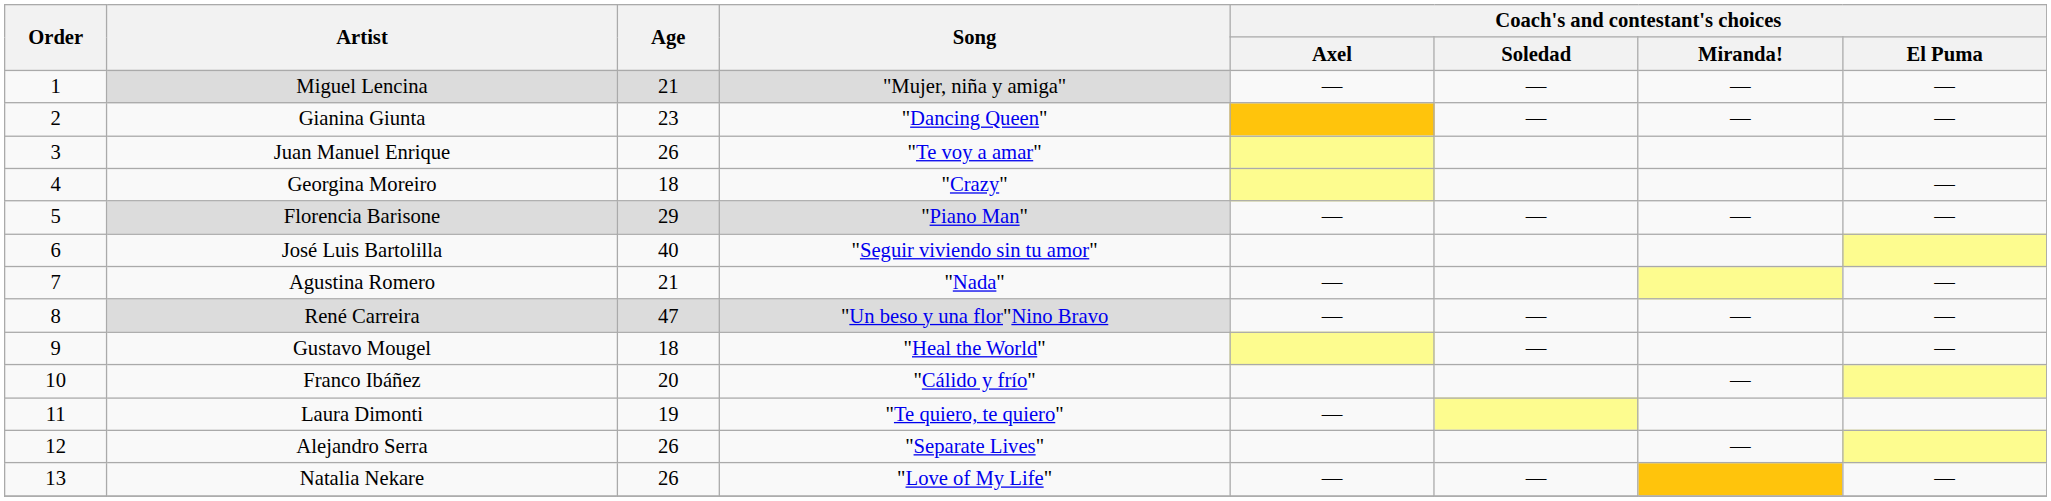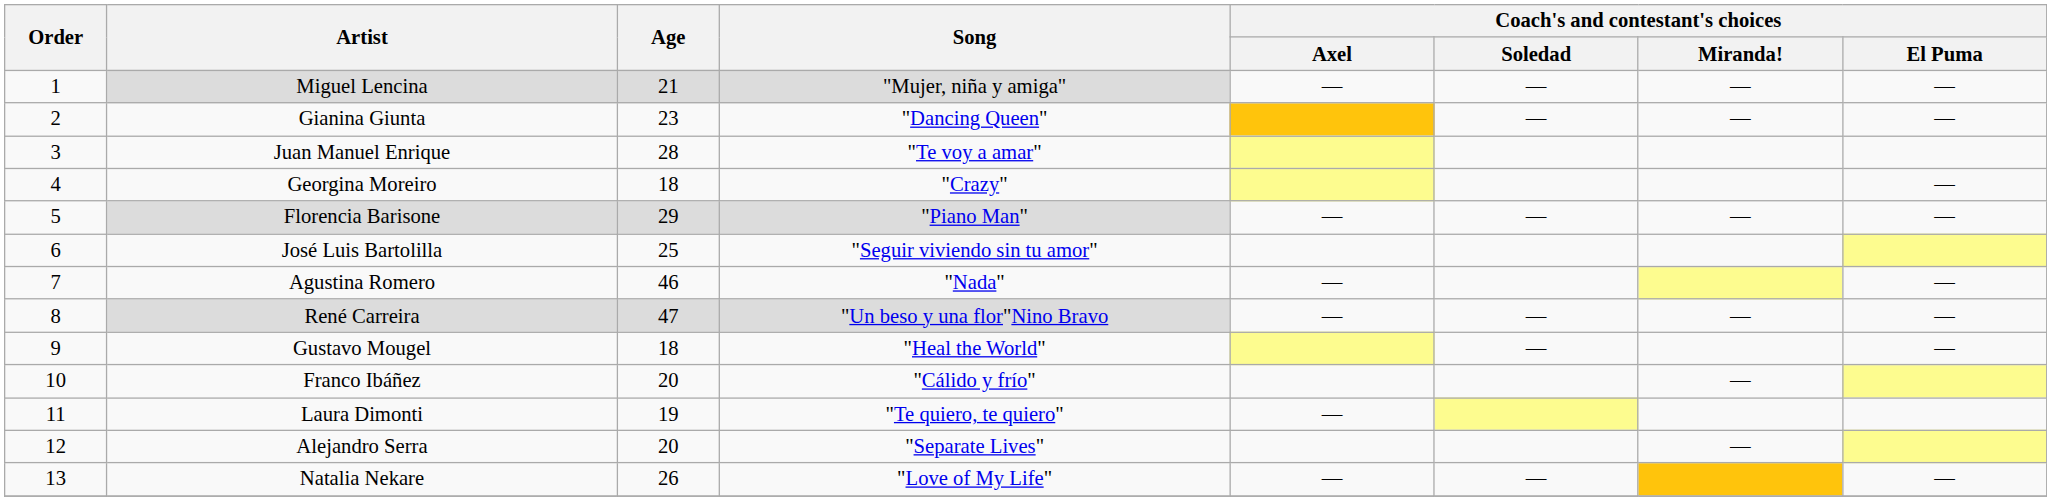Juan Manuel Enrique | Age: 26 -> 28
José Luis Bartolilla | Age: 40 -> 25
Agustina Romero | Age: 21 -> 46
Alejandro Serra | Age: 26 -> 20
